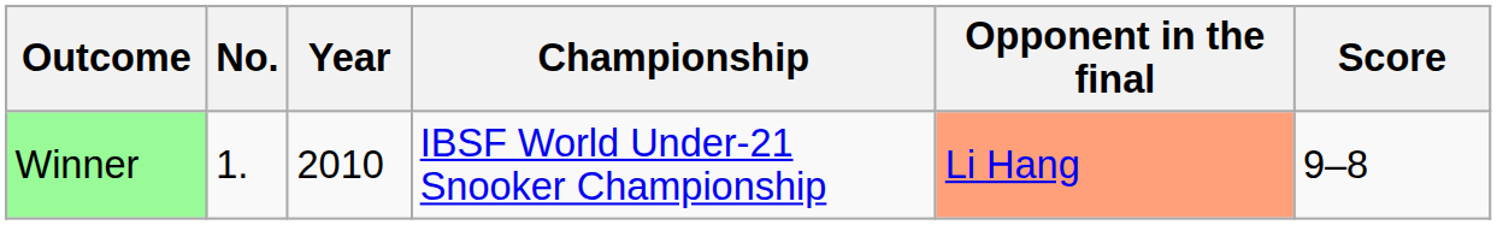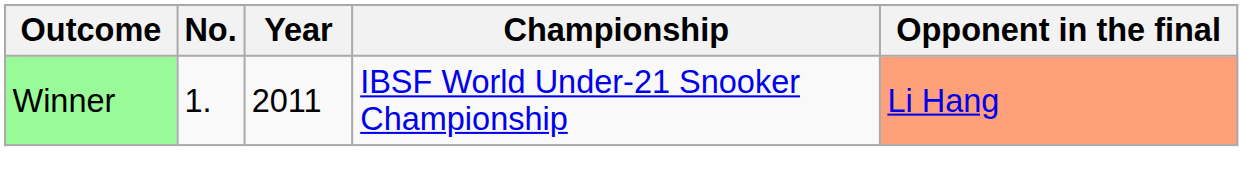- column: Score | 9–8
Winner | Year: 2010 -> 2011
